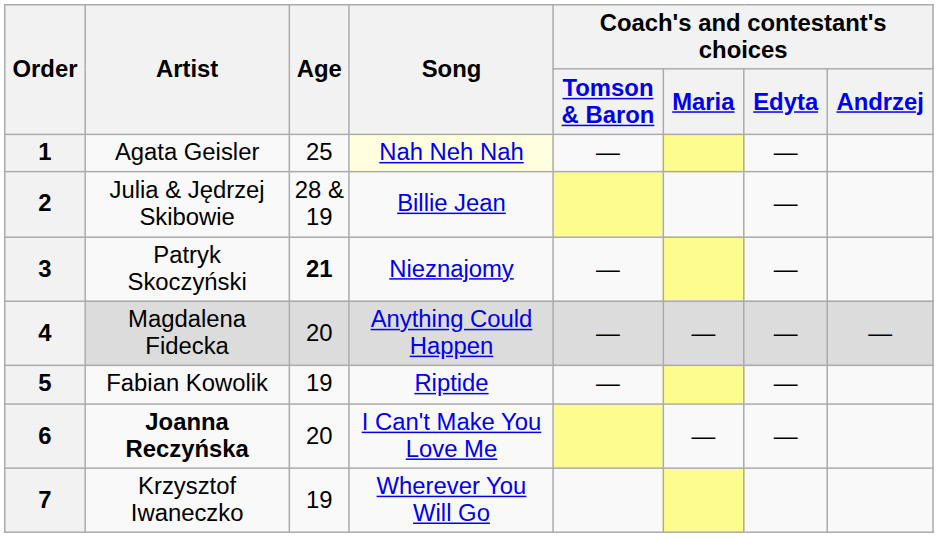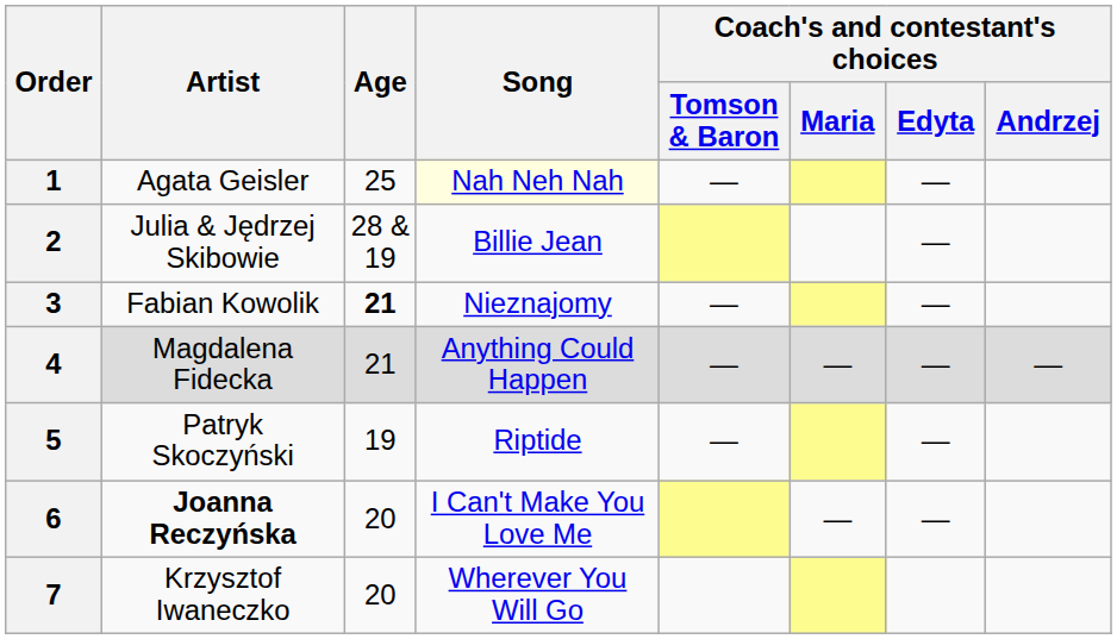3 | Artist: Patryk Skoczyński -> Fabian Kowolik
4 | Age: 20 -> 21
5 | Artist: Fabian Kowolik -> Patryk Skoczyński
7 | Age: 19 -> 20
